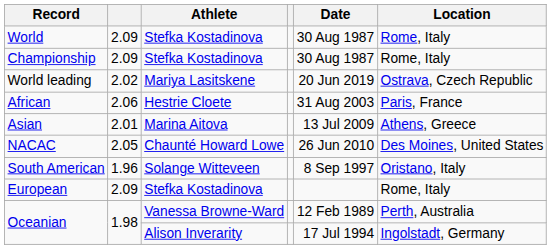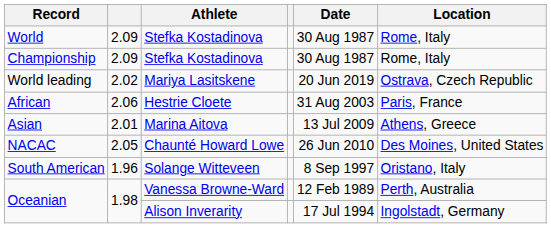- row: European | 2.09 | Stefka Kostadinova | Rome, Italy
